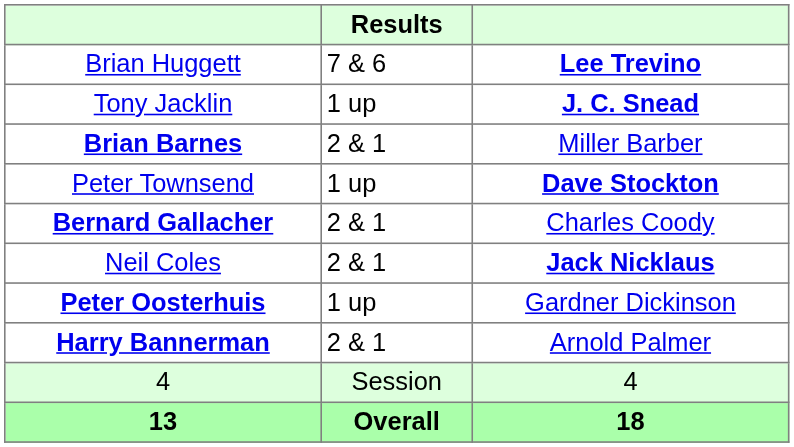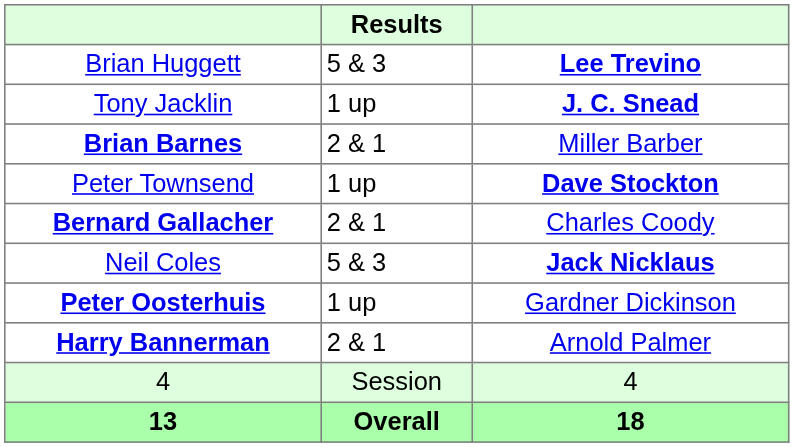Brian Huggett | Results: 7 & 6 -> 5 & 3
Neil Coles | Results: 2 & 1 -> 5 & 3
